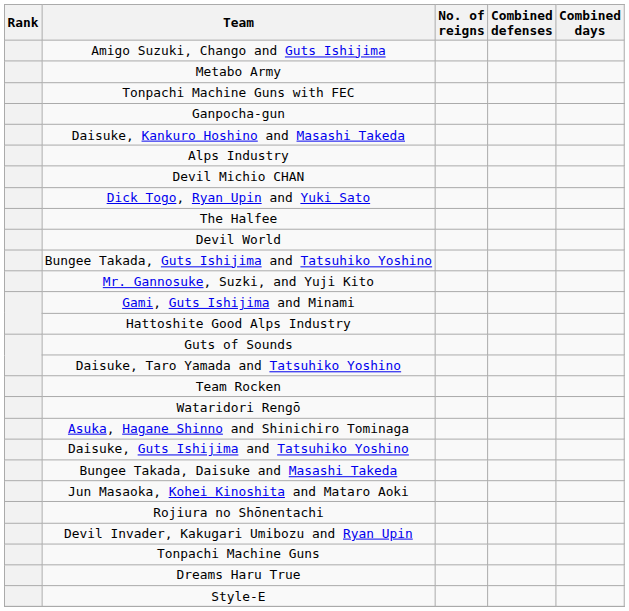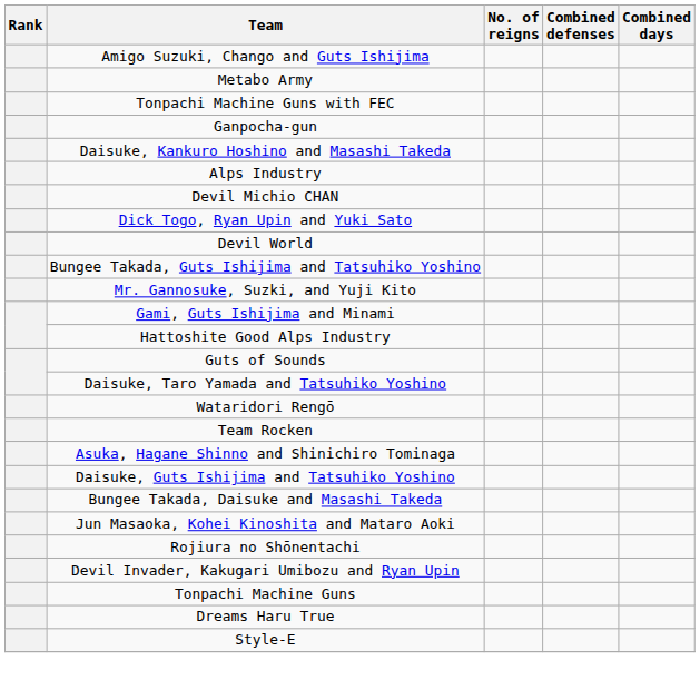- row: The Halfee
rows swapped: Team Rocken <-> Wataridori Rengō
